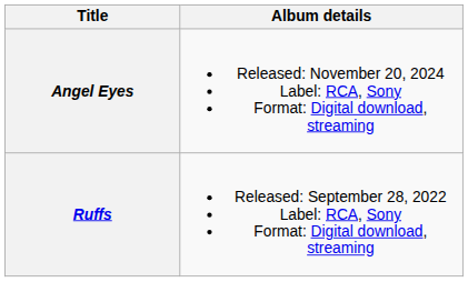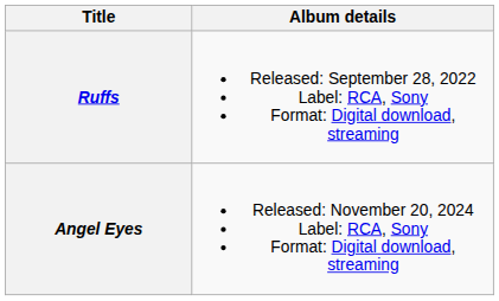rows swapped: Ruffs <-> Angel Eyes
